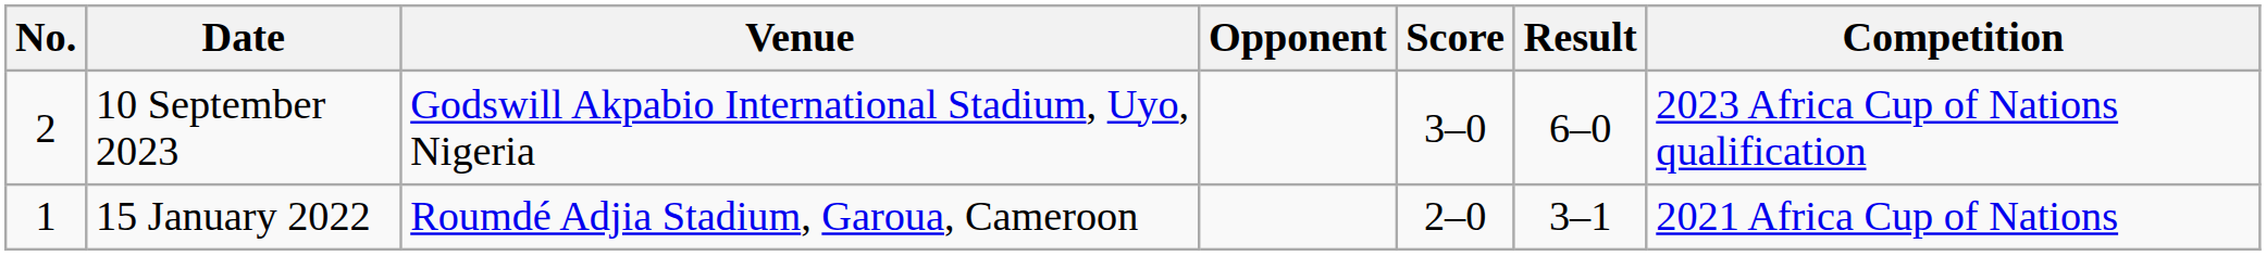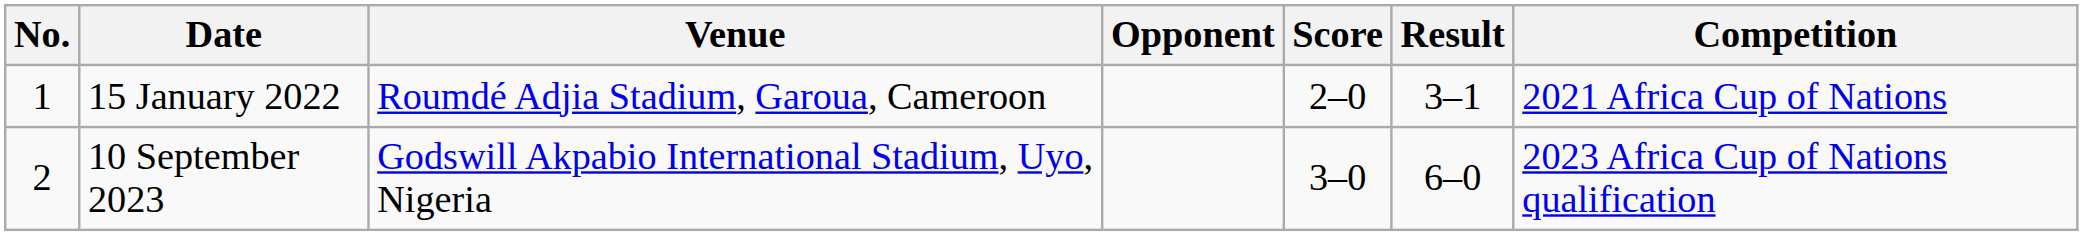rows swapped: 15 January 2022 <-> 10 September 2023
